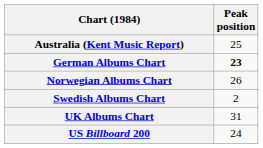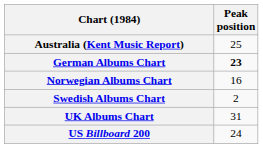Norwegian Albums Chart | Peak position: 26 -> 16
